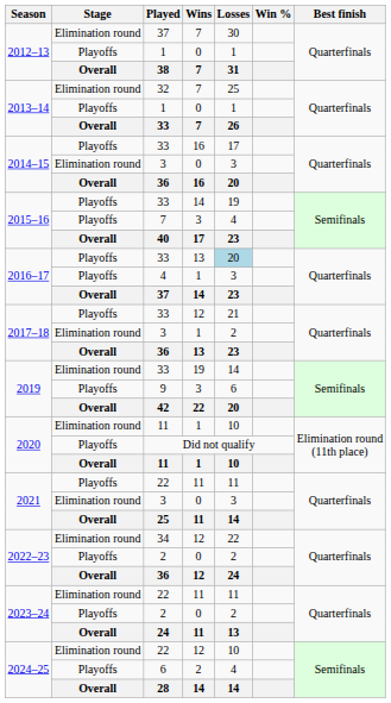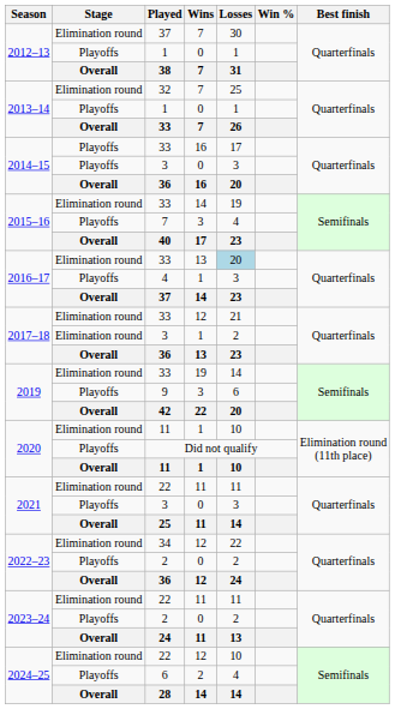2014–15 / 3 | Stage: Elimination round -> Playoffs
2015–16 / 33 | Stage: Playoffs -> Elimination round
2016–17 / 33 | Stage: Playoffs -> Elimination round
2017–18 / 33 | Stage: Playoffs -> Elimination round
2021 / 22 | Stage: Playoffs -> Elimination round
2021 / 3 | Stage: Elimination round -> Playoffs
